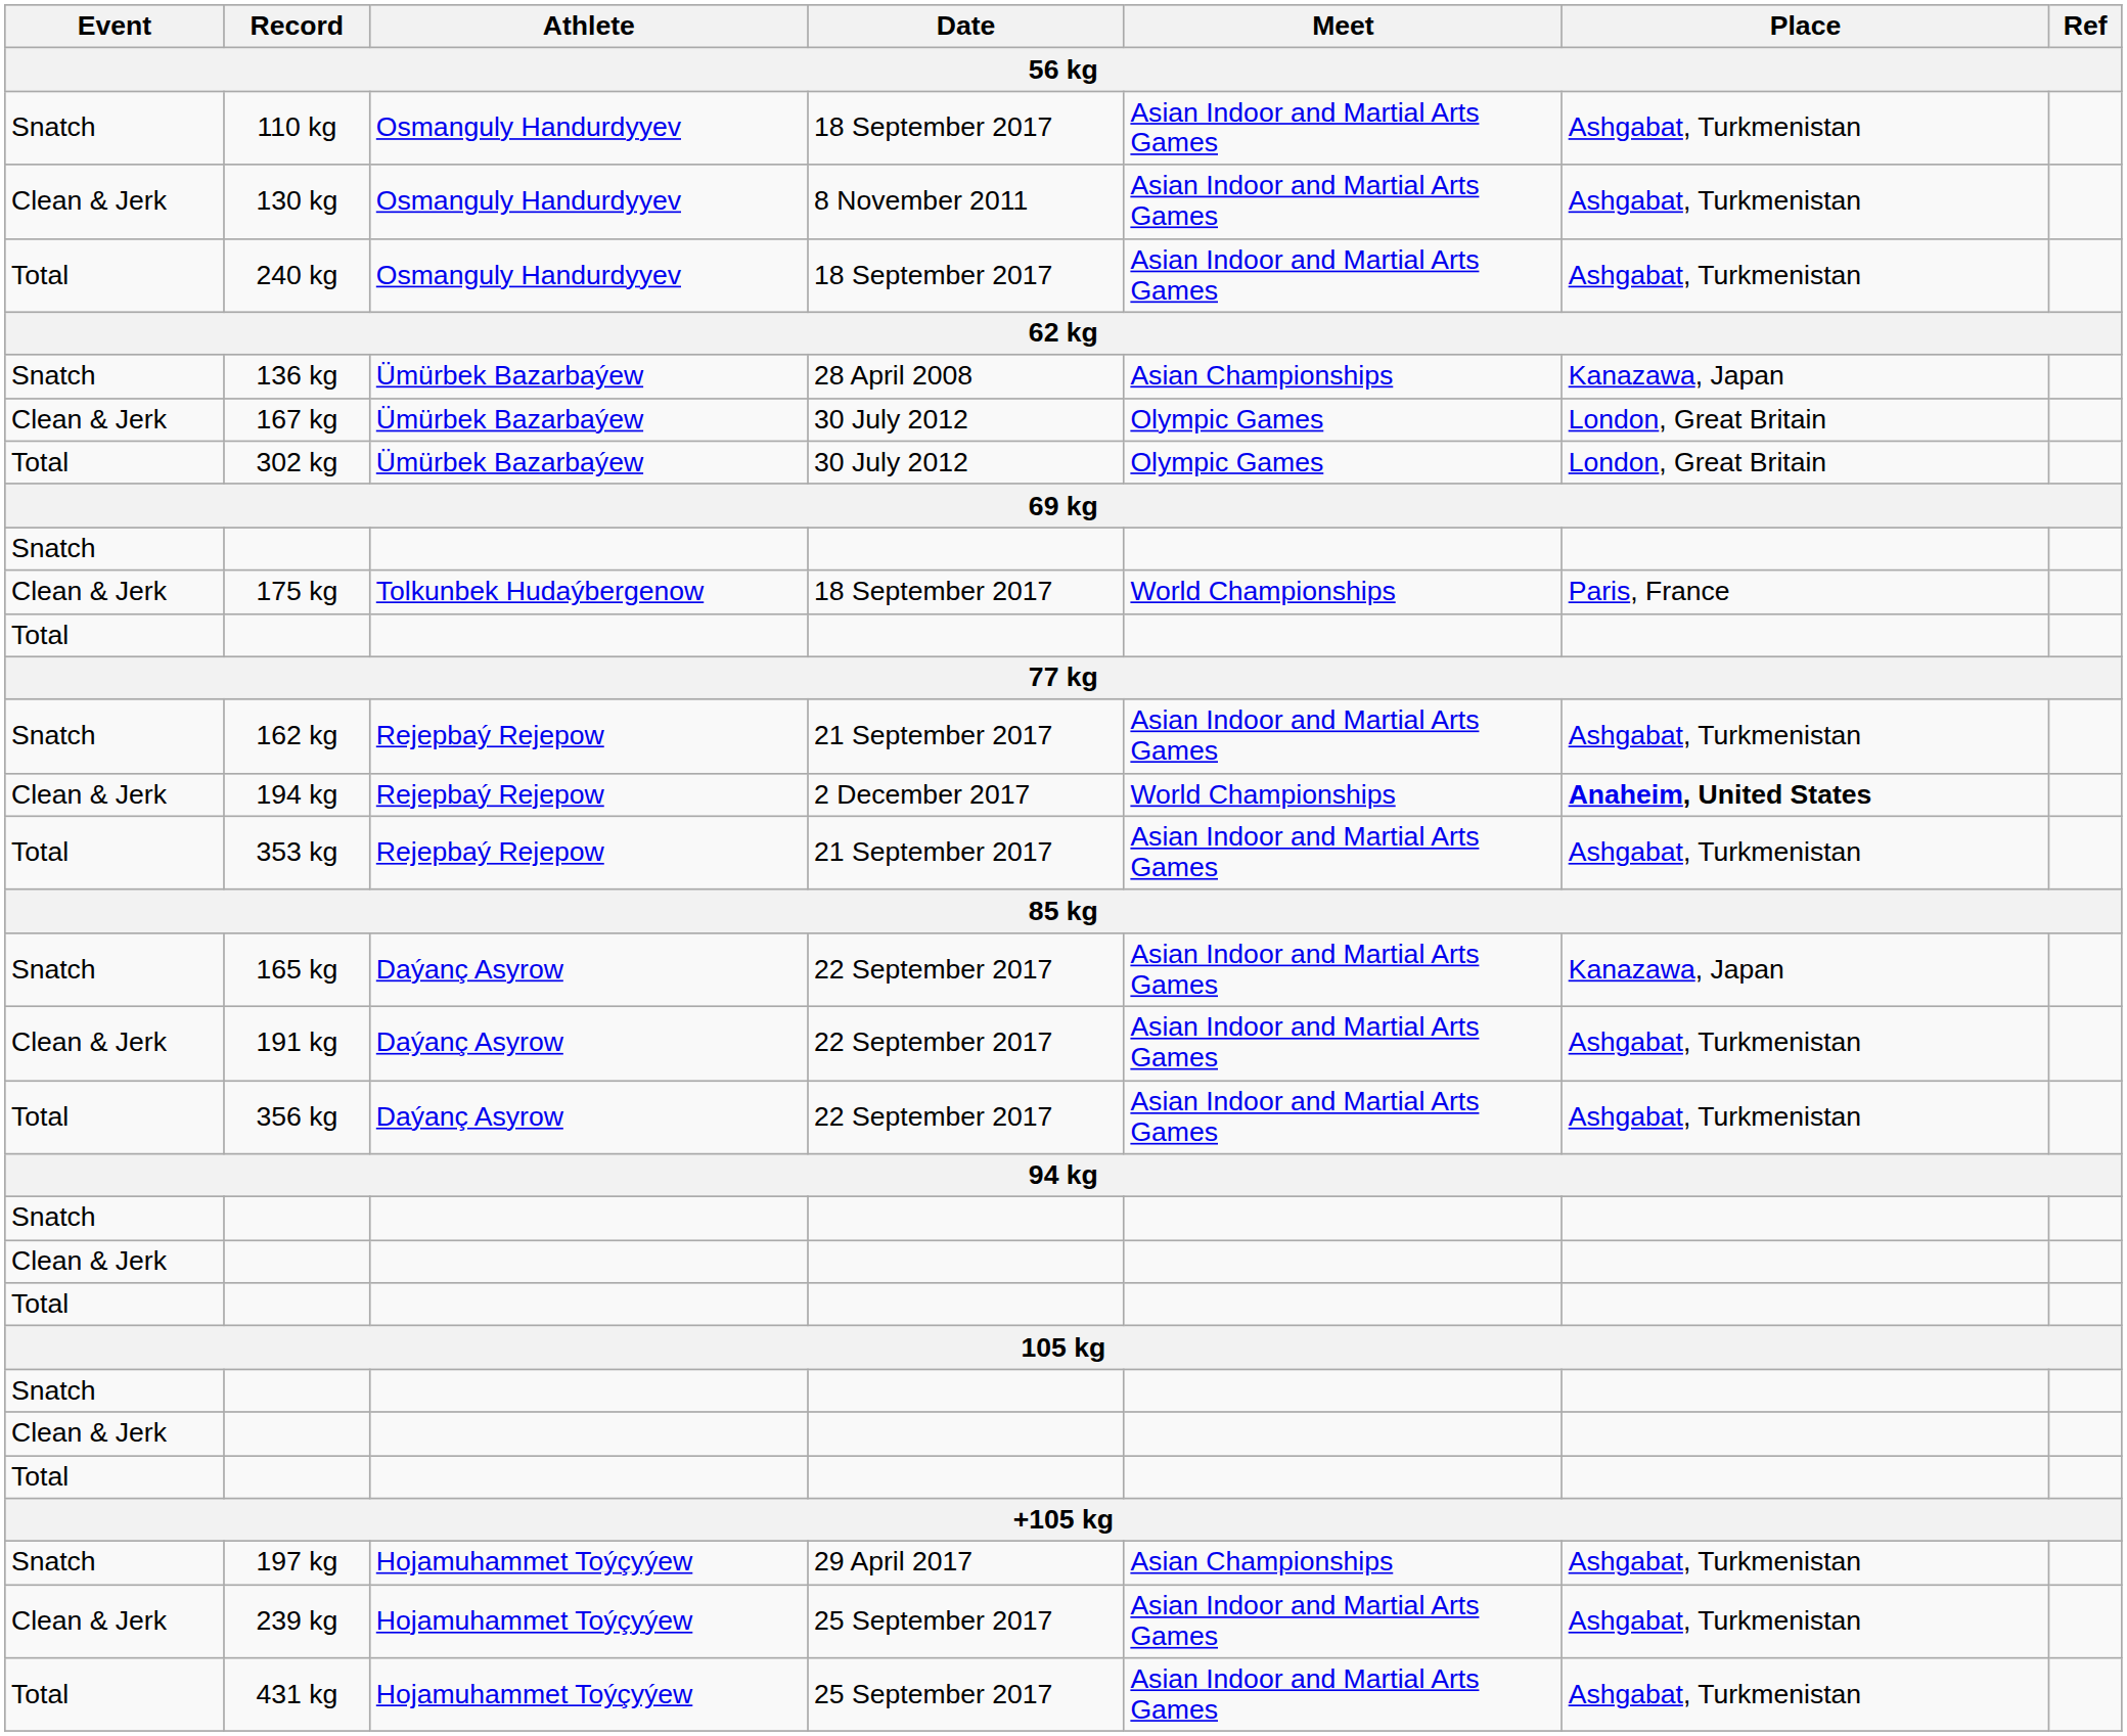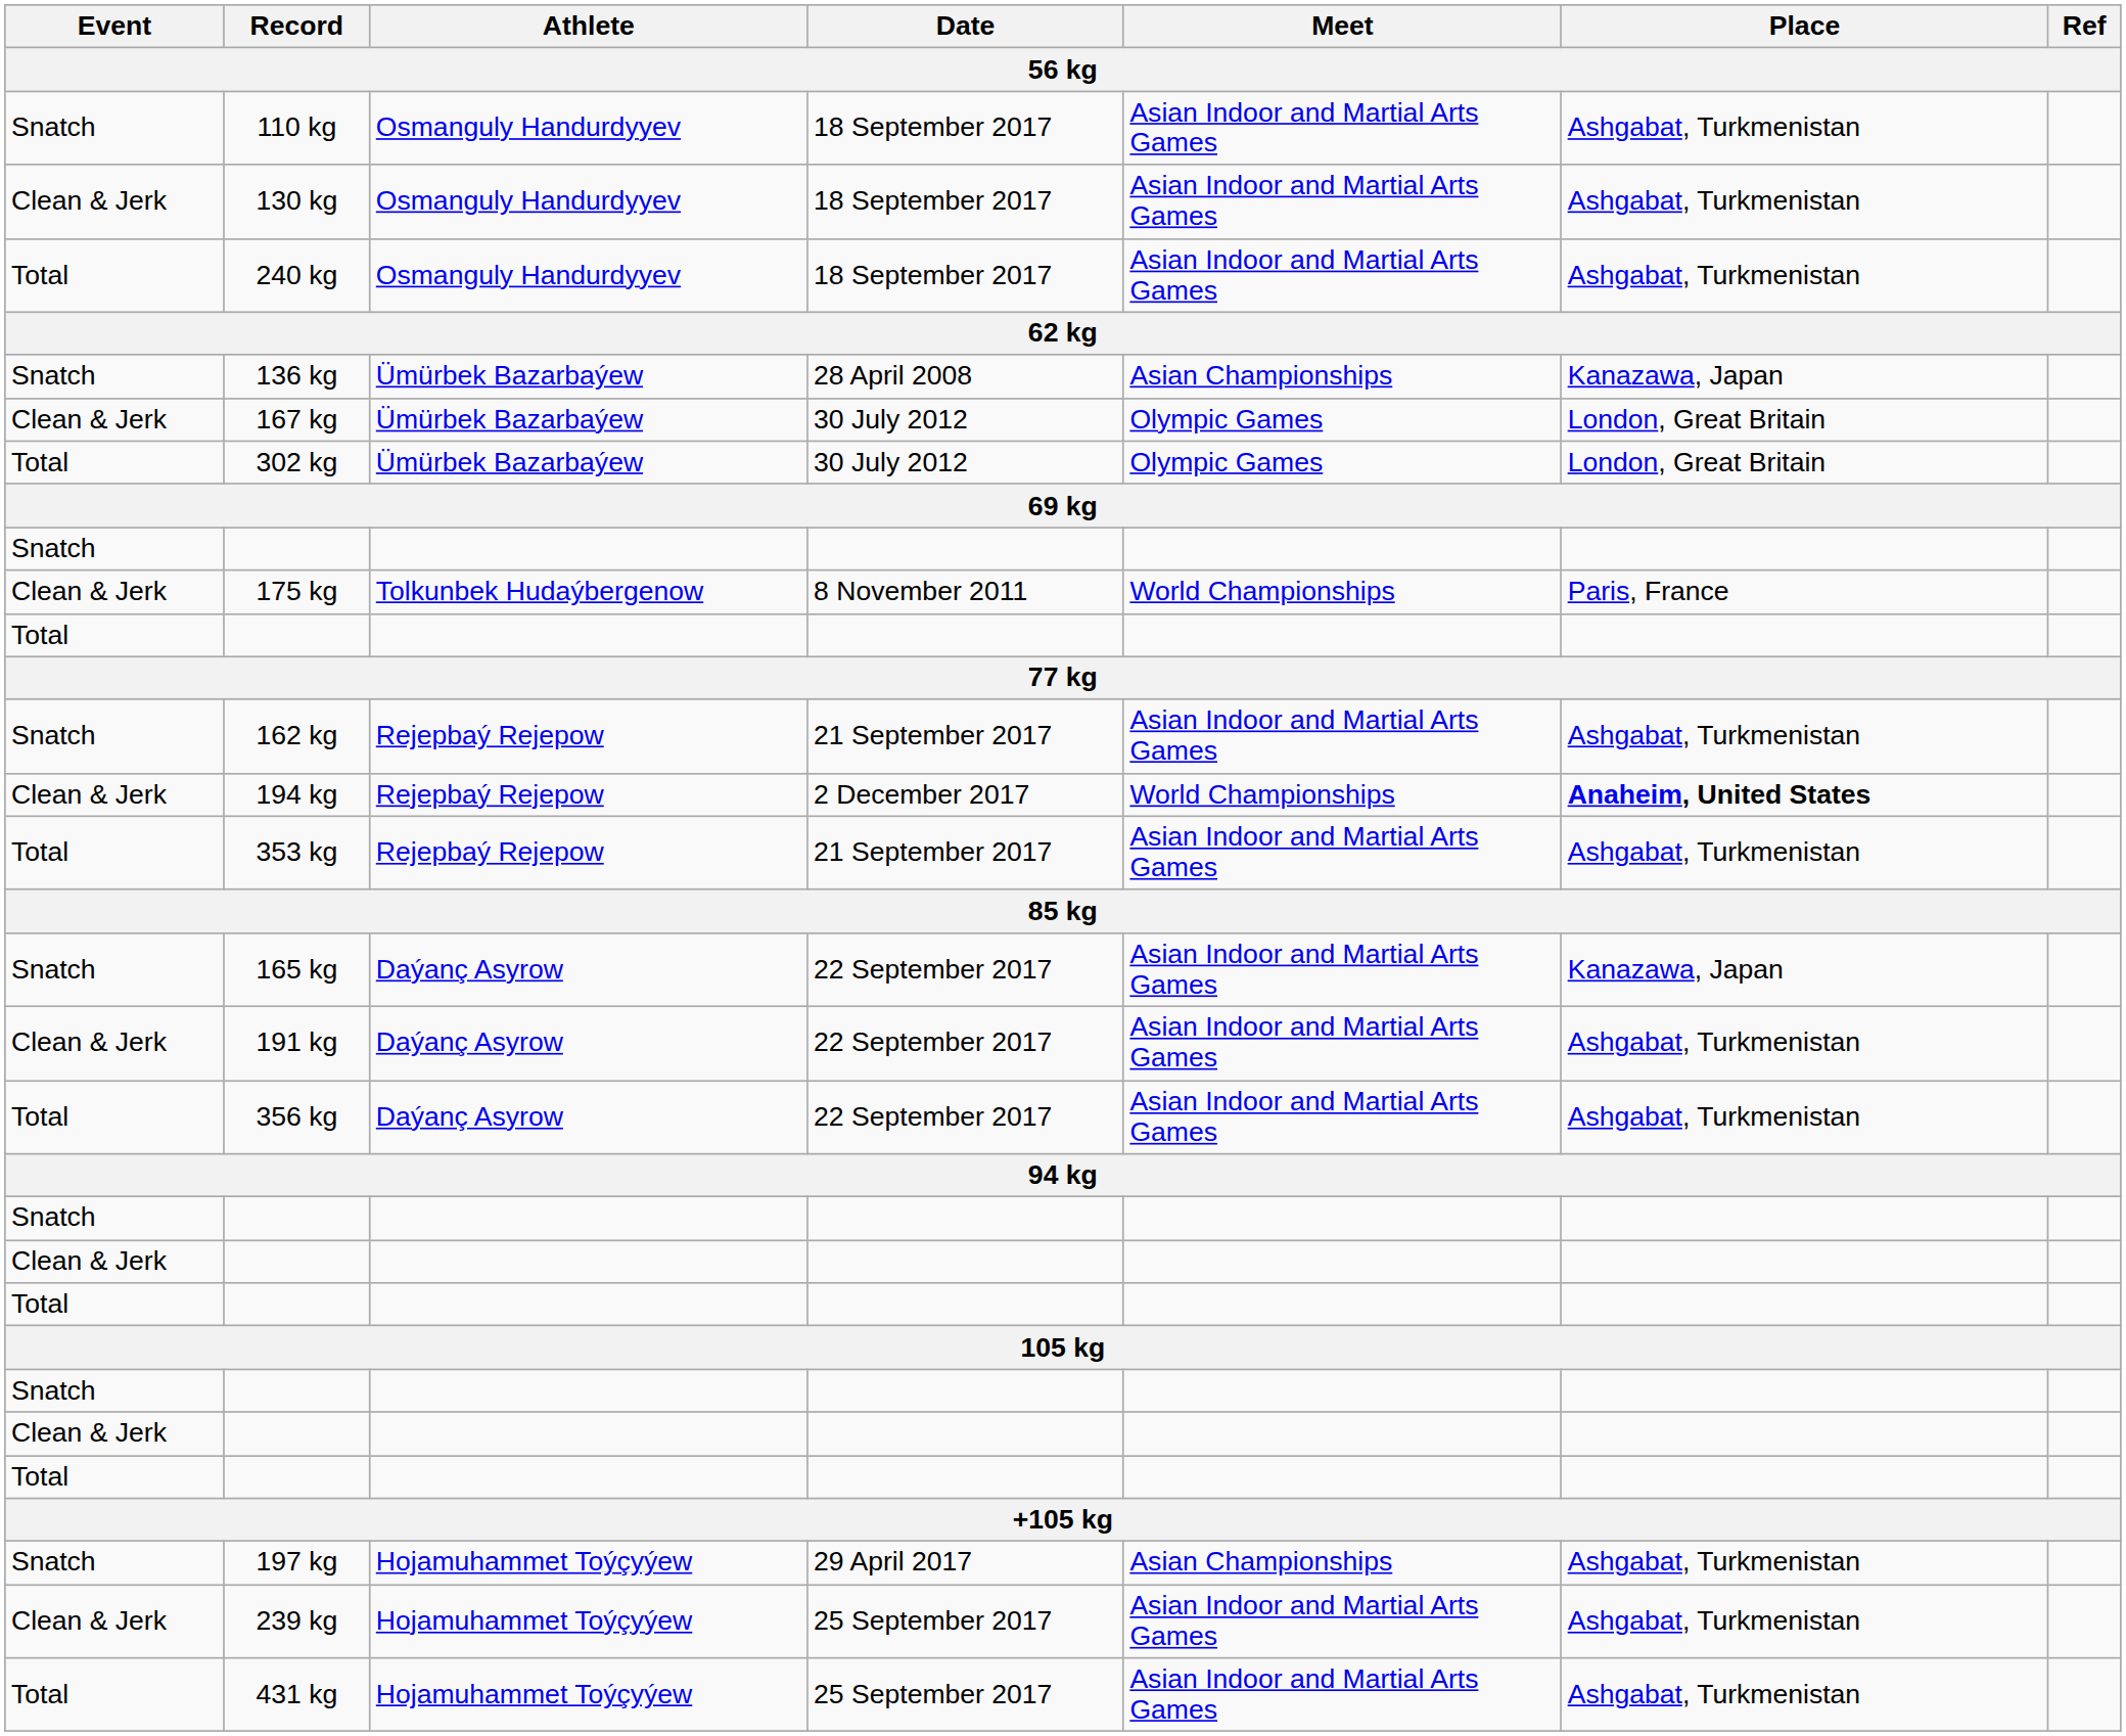130 kg | Date: 8 November 2011 -> 18 September 2017
175 kg | Date: 18 September 2017 -> 8 November 2011
